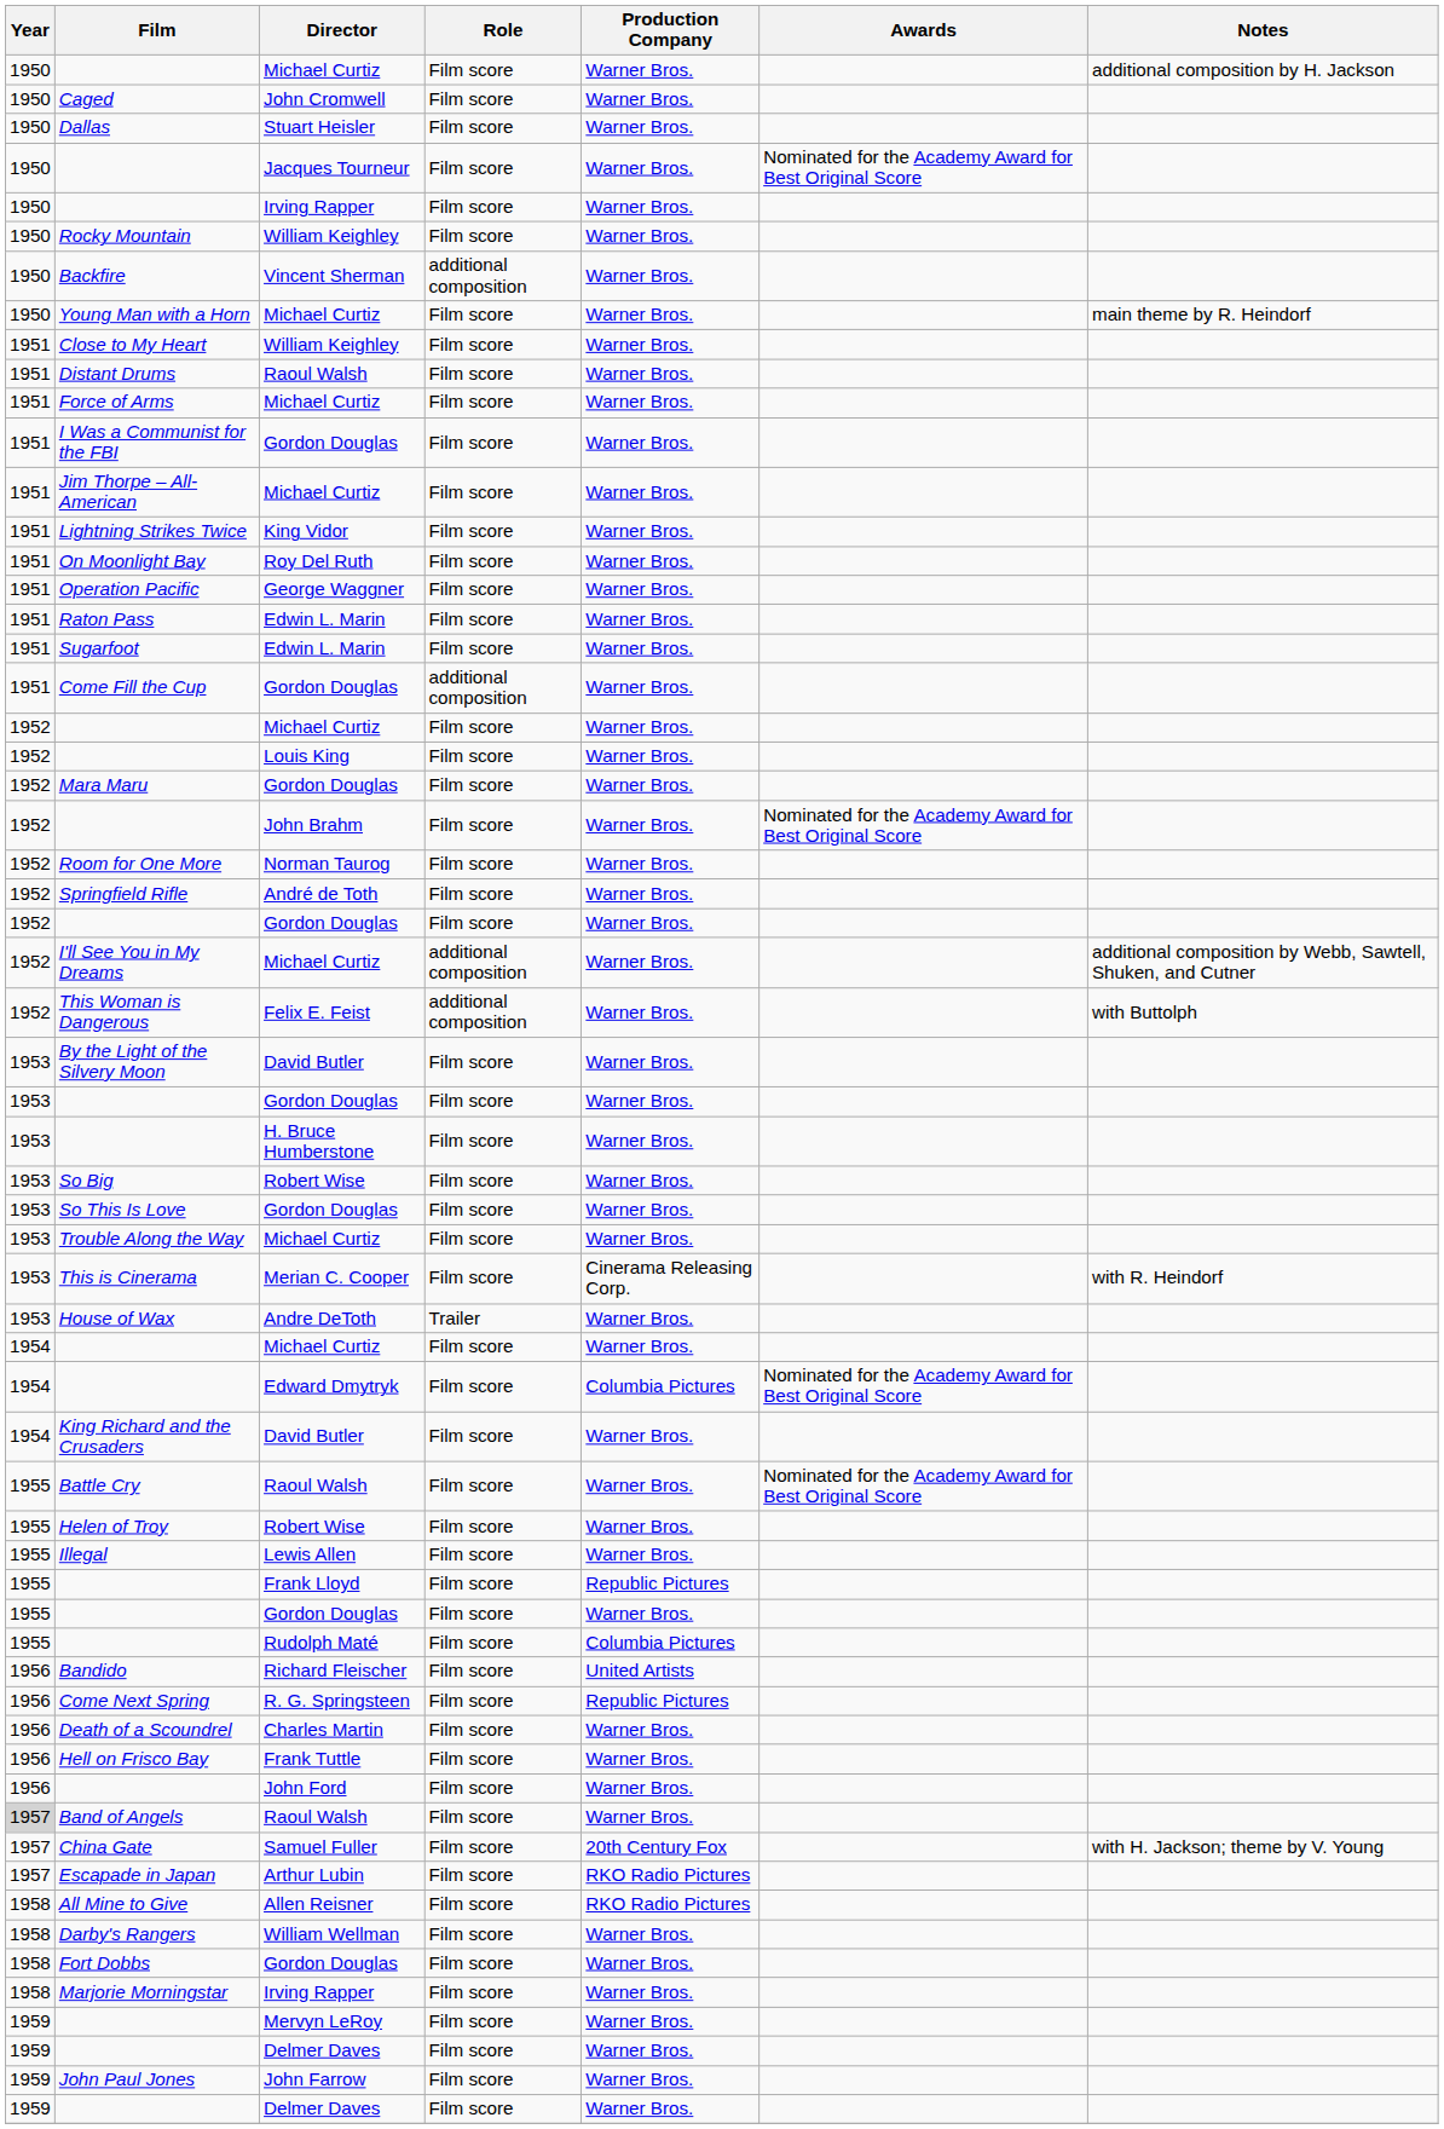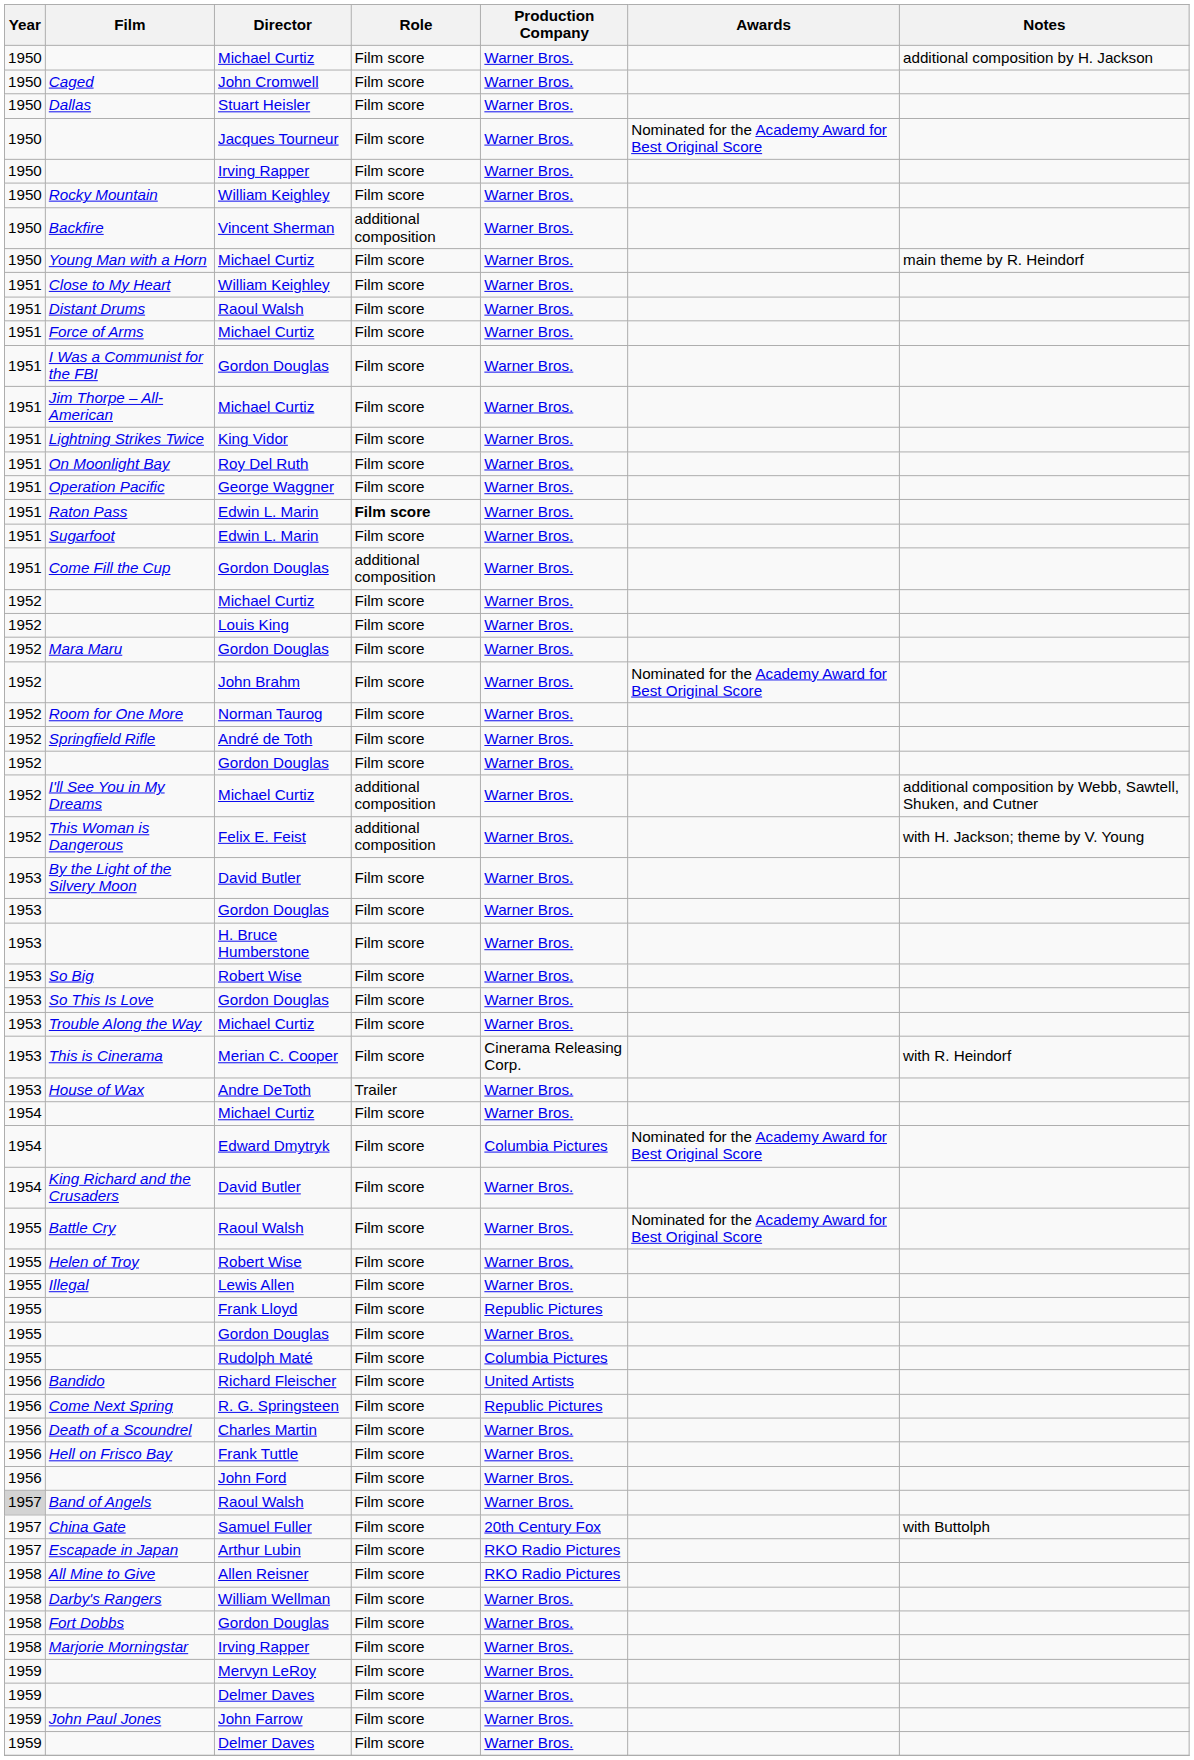Raton Pass | Role: normal -> bold
This Woman is Dangerous | Notes: with Buttolph -> with H. Jackson; theme by V. Young
China Gate | Notes: with H. Jackson; theme by V. Young -> with Buttolph
